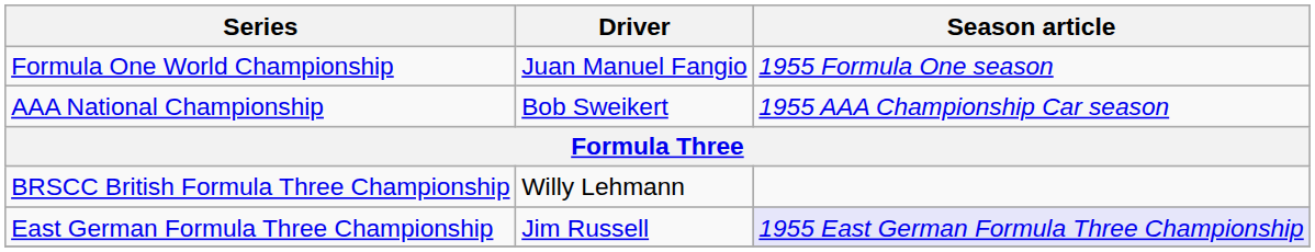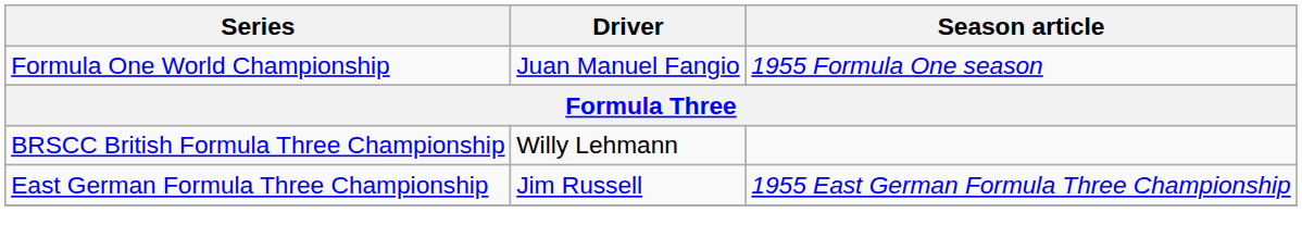- row: AAA National Championship | Bob Sweikert | 1955 AAA Championship Car season
East German Formula Three Championship | Season article: lavender background -> no background
